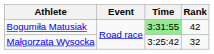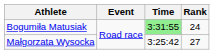Bogumiła Matusiak | Rank: 42 -> 24
Małgorzata Wysocka | Rank: 32 -> 27
